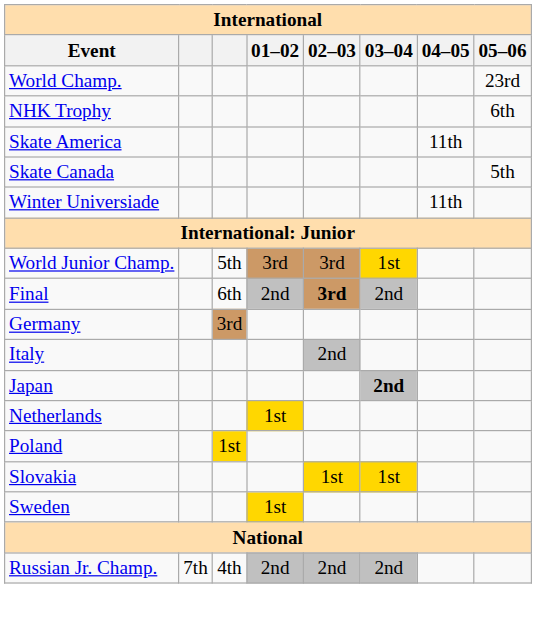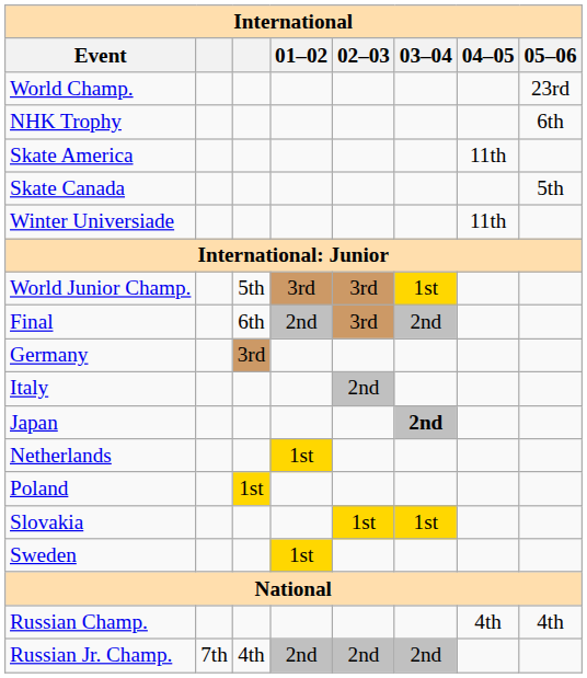Final | 02–03: bold -> normal
+ row: Russian Champ. | 4th | 4th
